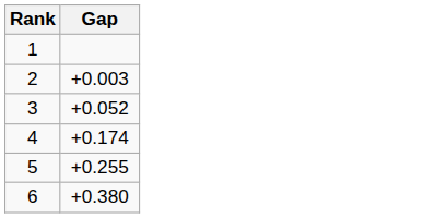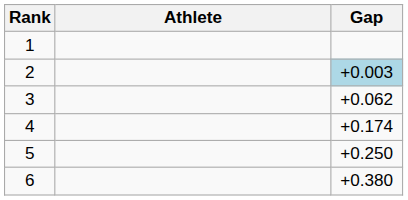+ column: Athlete
2 | Gap: no background -> lightblue background
3 | Gap: +0.052 -> +0.062
5 | Gap: +0.255 -> +0.250
